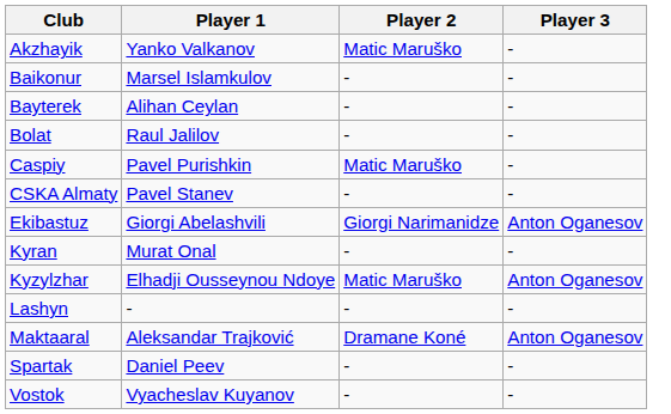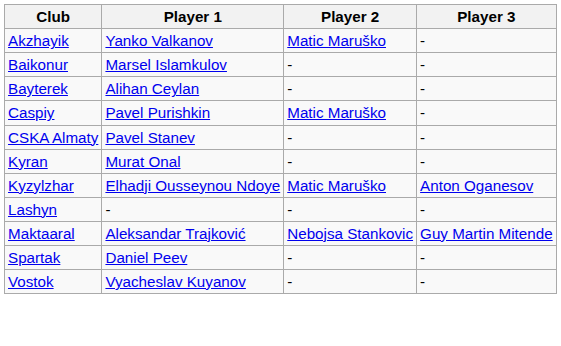- row: Bolat | Raul Jalilov | - | -
- row: Ekibastuz | Giorgi Abelashvili | Giorgi Narimanidze | Anton Oganesov
Maktaaral | Player 2: Dramane Koné -> Nebojsa Stankovic
Maktaaral | Player 3: Anton Oganesov -> Guy Martin Mitende
